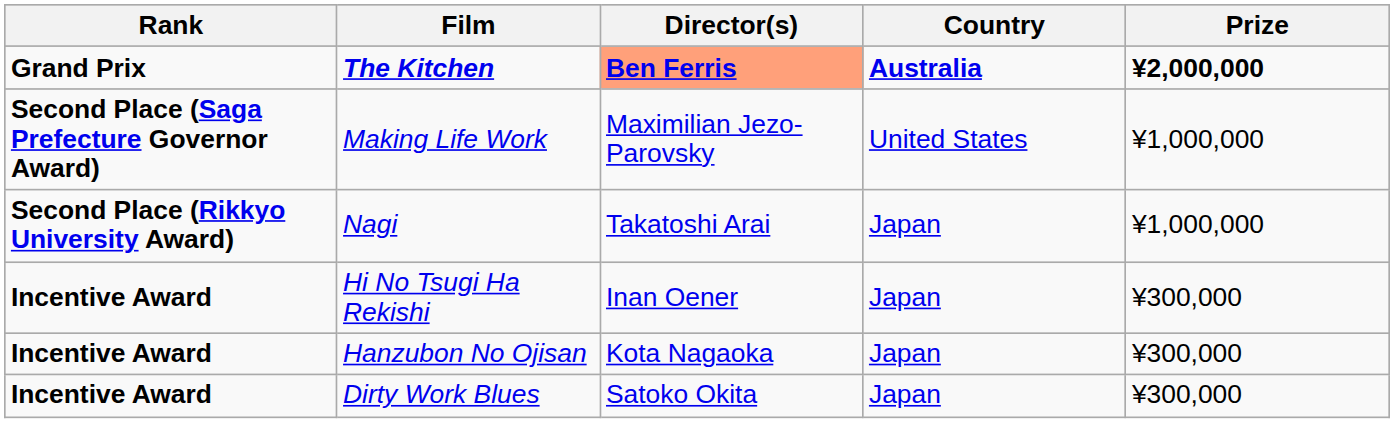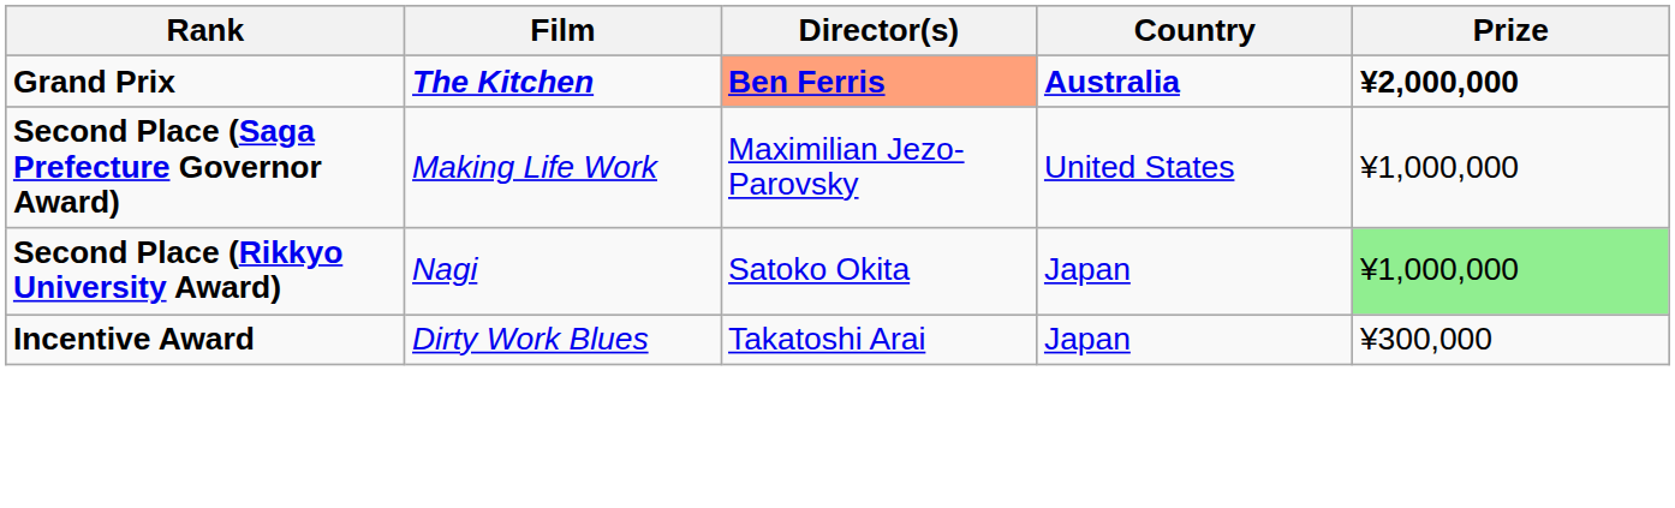Nagi | Director(s): Takatoshi Arai -> Satoko Okita
Nagi | Prize: no background -> lightgreen background
- row: Incentive Award | Hi No Tsugi Ha Rekishi | Inan Oener | Japan | ¥300,000
- row: Incentive Award | Hanzubon No Ojisan | Kota Nagaoka | Japan | ¥300,000
Dirty Work Blues | Director(s): Satoko Okita -> Takatoshi Arai
